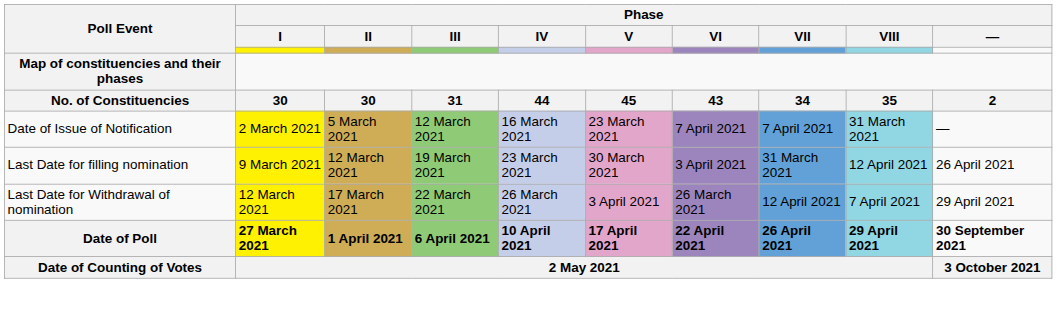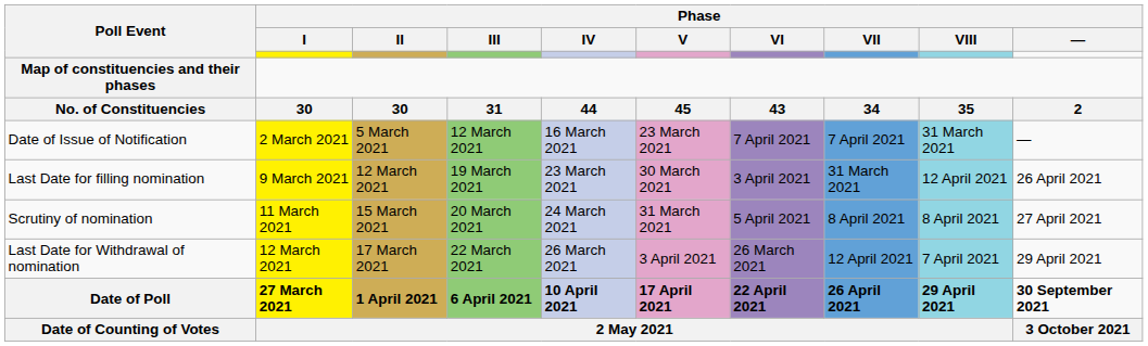+ row: Scrutiny of nomination | 11 March 2021 | 15 March 2021 | 20 March 2021 | 24 March 2021 | 31 March 2021 | 5 April 2021 | 8 April 2021 | 8 April 2021 | 27 April 2021
